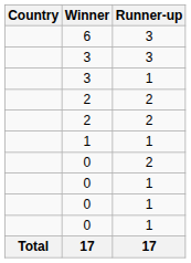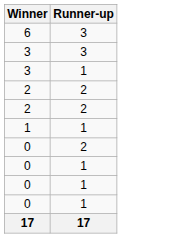- column: Country | Total
